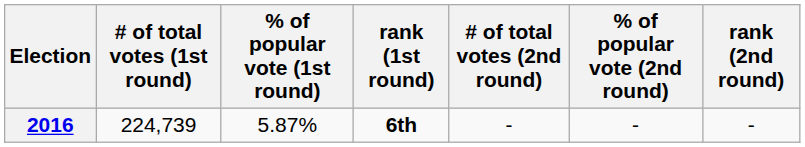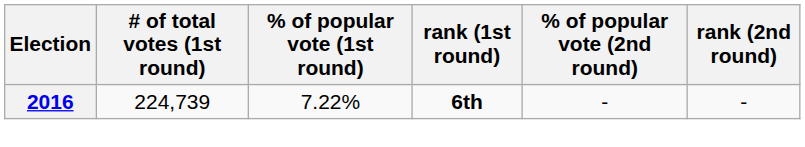- column: # of total votes (2nd round) | -
2016 | % of popular vote (1st round): 5.87% -> 7.22%
